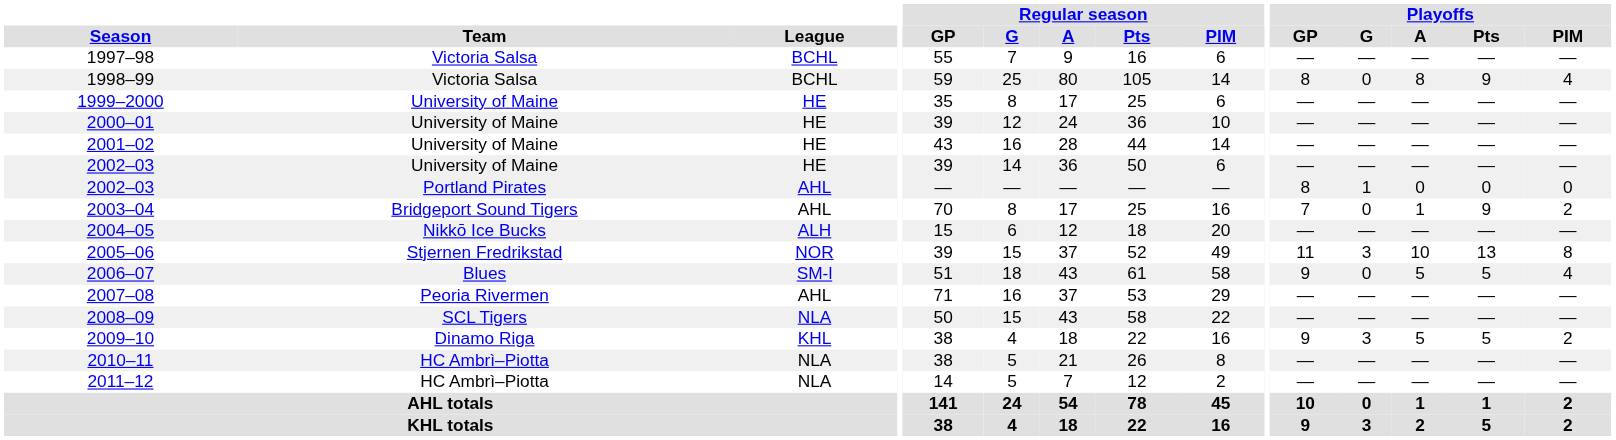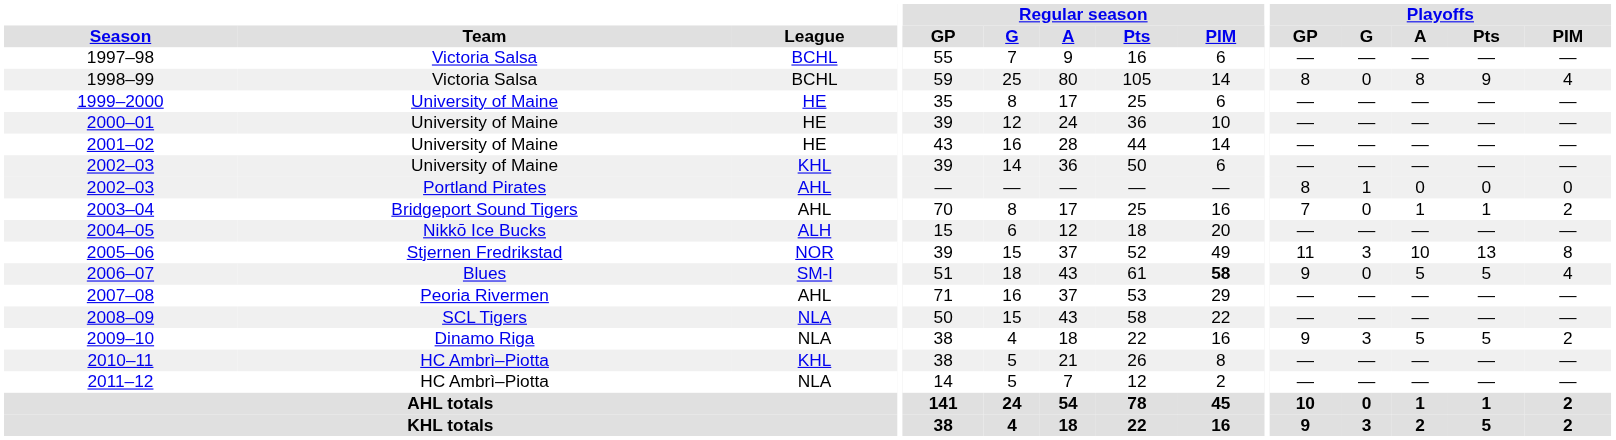2002–03 / University of Maine | League: HE -> KHL
2003–04 | Playoffs / Pts: 9 -> 1
2006–07 | Regular season / PIM: normal -> bold
2009–10 | League: KHL -> NLA
2010–11 | League: NLA -> KHL
